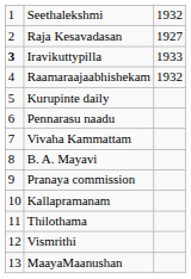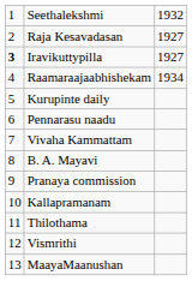Iravikuttypilla | column 3: 1933 -> 1927
Raamaraajaabhishekam | column 3: 1932 -> 1934
